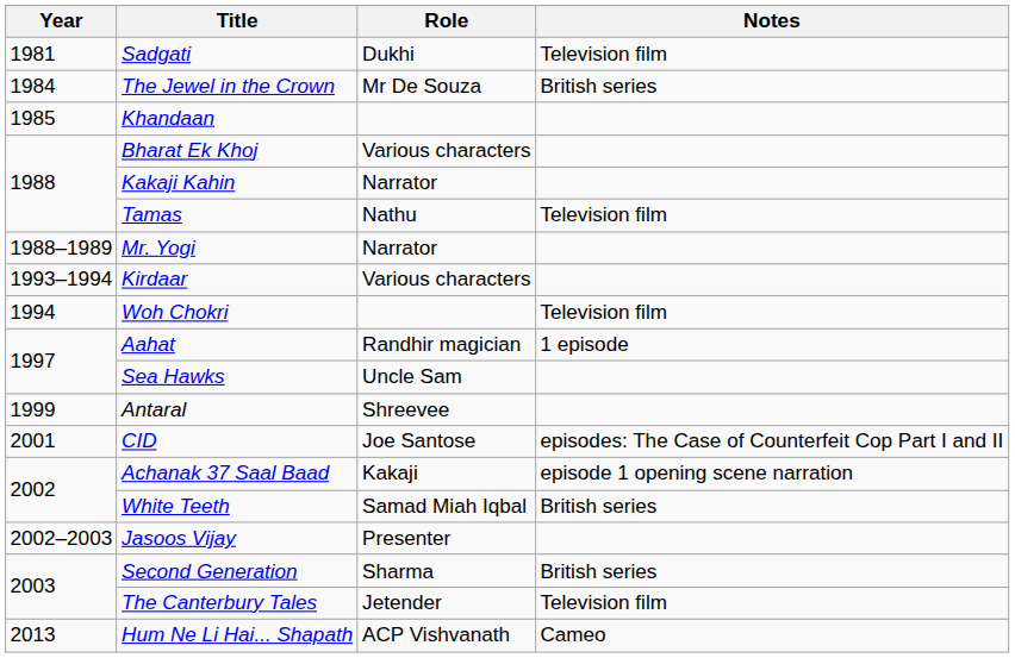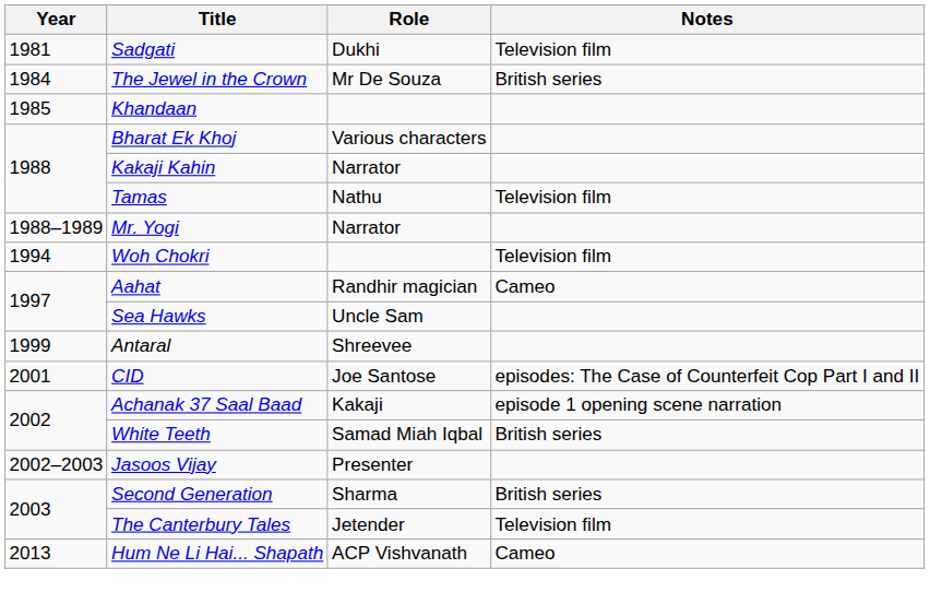- row: 1993–1994 | Kirdaar | Various characters
Aahat | Notes: 1 episode -> Cameo
